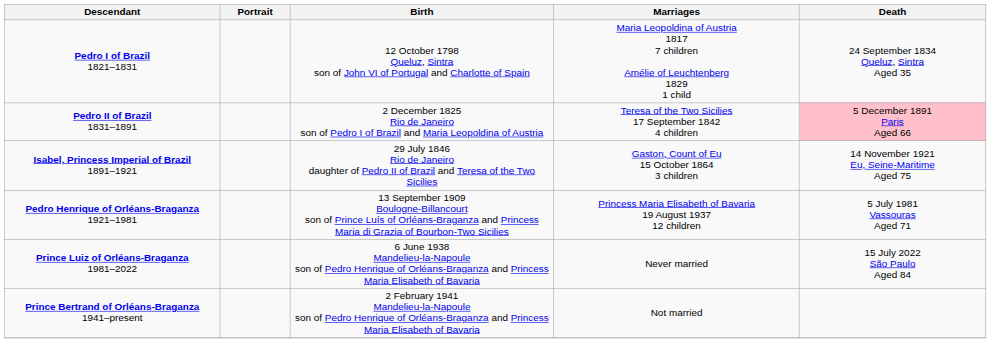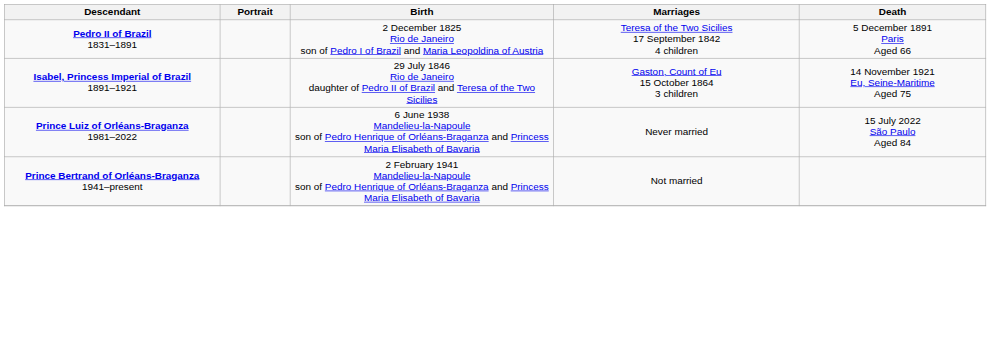- row: Pedro I of Brazil 1821–1831 | 12 October 1798 Queluz, Sintra son of John VI of Portugal and Charlotte of Spain | Maria Leopoldina of Austria 1817 7 children Amélie of Leuchtenberg 1829 1 child | 24 September 1834 Queluz, Sintra Aged 35
Pedro II of Brazil 1831–1891 | Death: pink background -> no background
- row: Pedro Henrique of Orléans-Braganza 1921–1981 | 13 September 1909 Boulogne-Billancourt son of Prince Luís of Orléans-Braganza and Princess Maria di Grazia of Bourbon-Two Sicilies | Princess Maria Elisabeth of Bavaria 19 August 1937 12 children | 5 July 1981 Vassouras Aged 71
